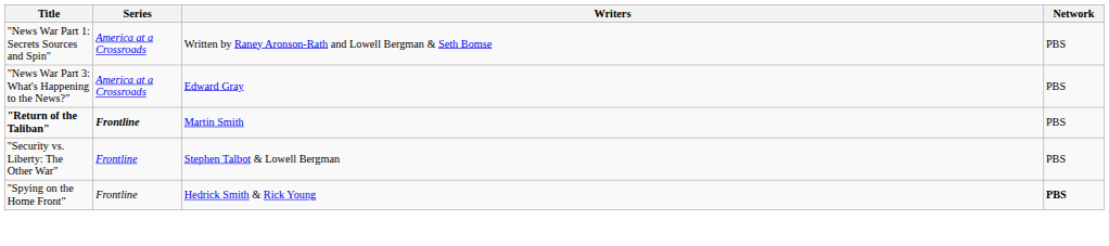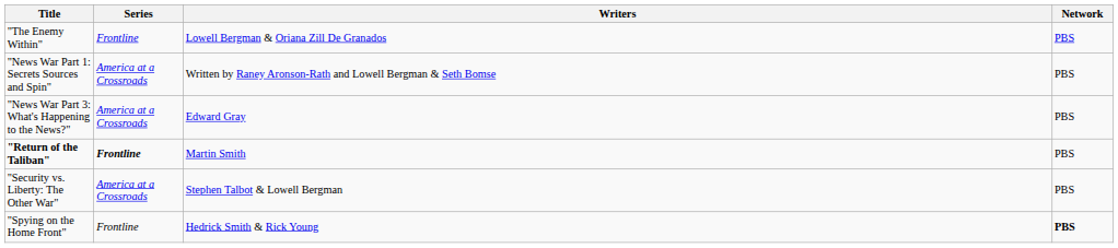+ row: "The Enemy Within" | Frontline | Lowell Bergman & Oriana Zill De Granados | PBS
"Security vs. Liberty: The Other War" | Series: Frontline -> America at a Crossroads
